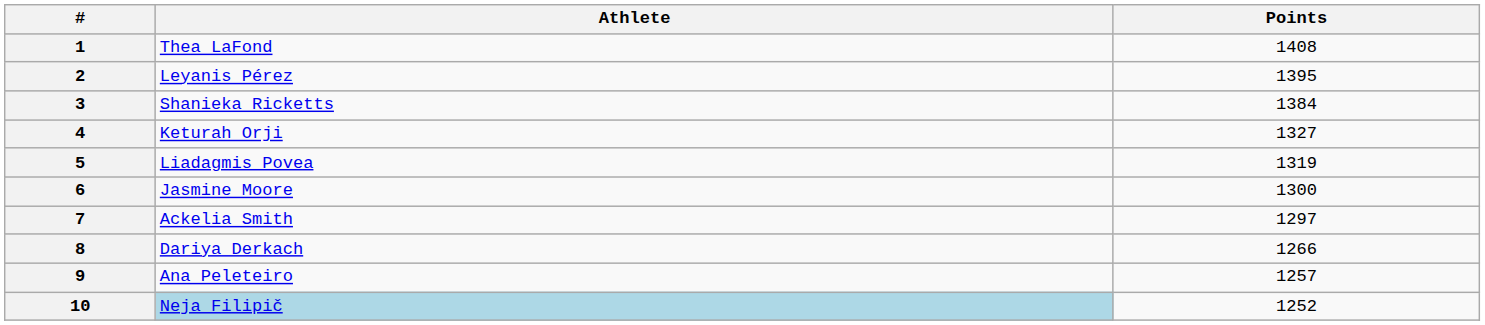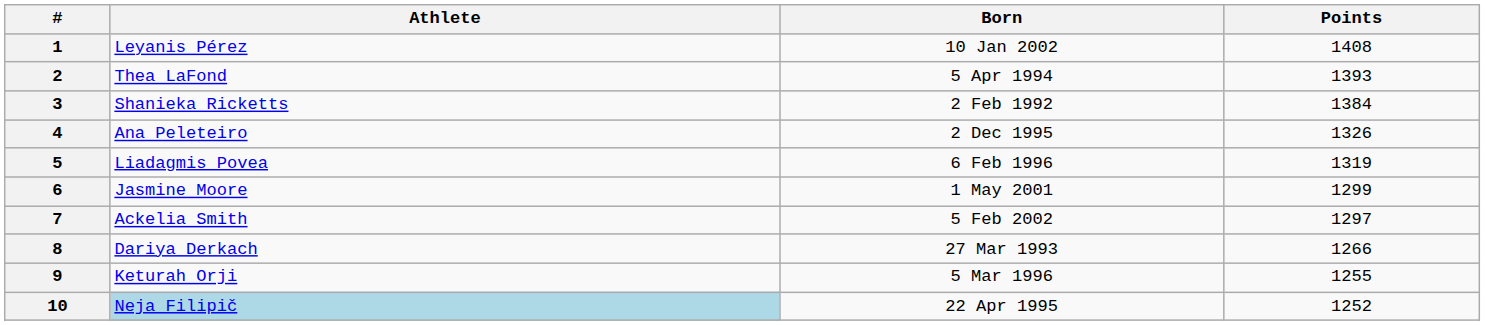+ column: Born | 10 Jan 2002 | 5 Apr 1994 | 2 Feb 1992 | 2 Dec 1995 | 6 Feb 1996 | 1 May 2001 | 5 Feb 2002 | 27 Mar 1993 | 5 Mar 1996 | 22 Apr 1995
1 | Athlete: Thea LaFond -> Leyanis Pérez
2 | Athlete: Leyanis Pérez -> Thea LaFond
2 | Points: 1395 -> 1393
4 | Athlete: Keturah Orji -> Ana Peleteiro
4 | Points: 1327 -> 1326
6 | Points: 1300 -> 1299
9 | Athlete: Ana Peleteiro -> Keturah Orji
9 | Points: 1257 -> 1255
